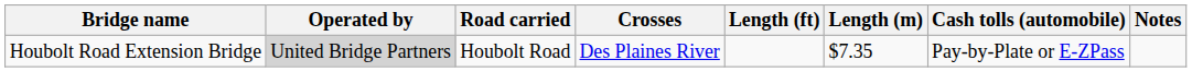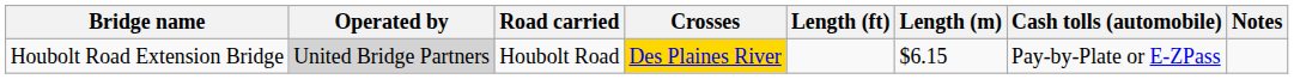Houbolt Road Extension Bridge | Crosses: no background -> gold background
Houbolt Road Extension Bridge | Length (m): $7.35 -> $6.15
